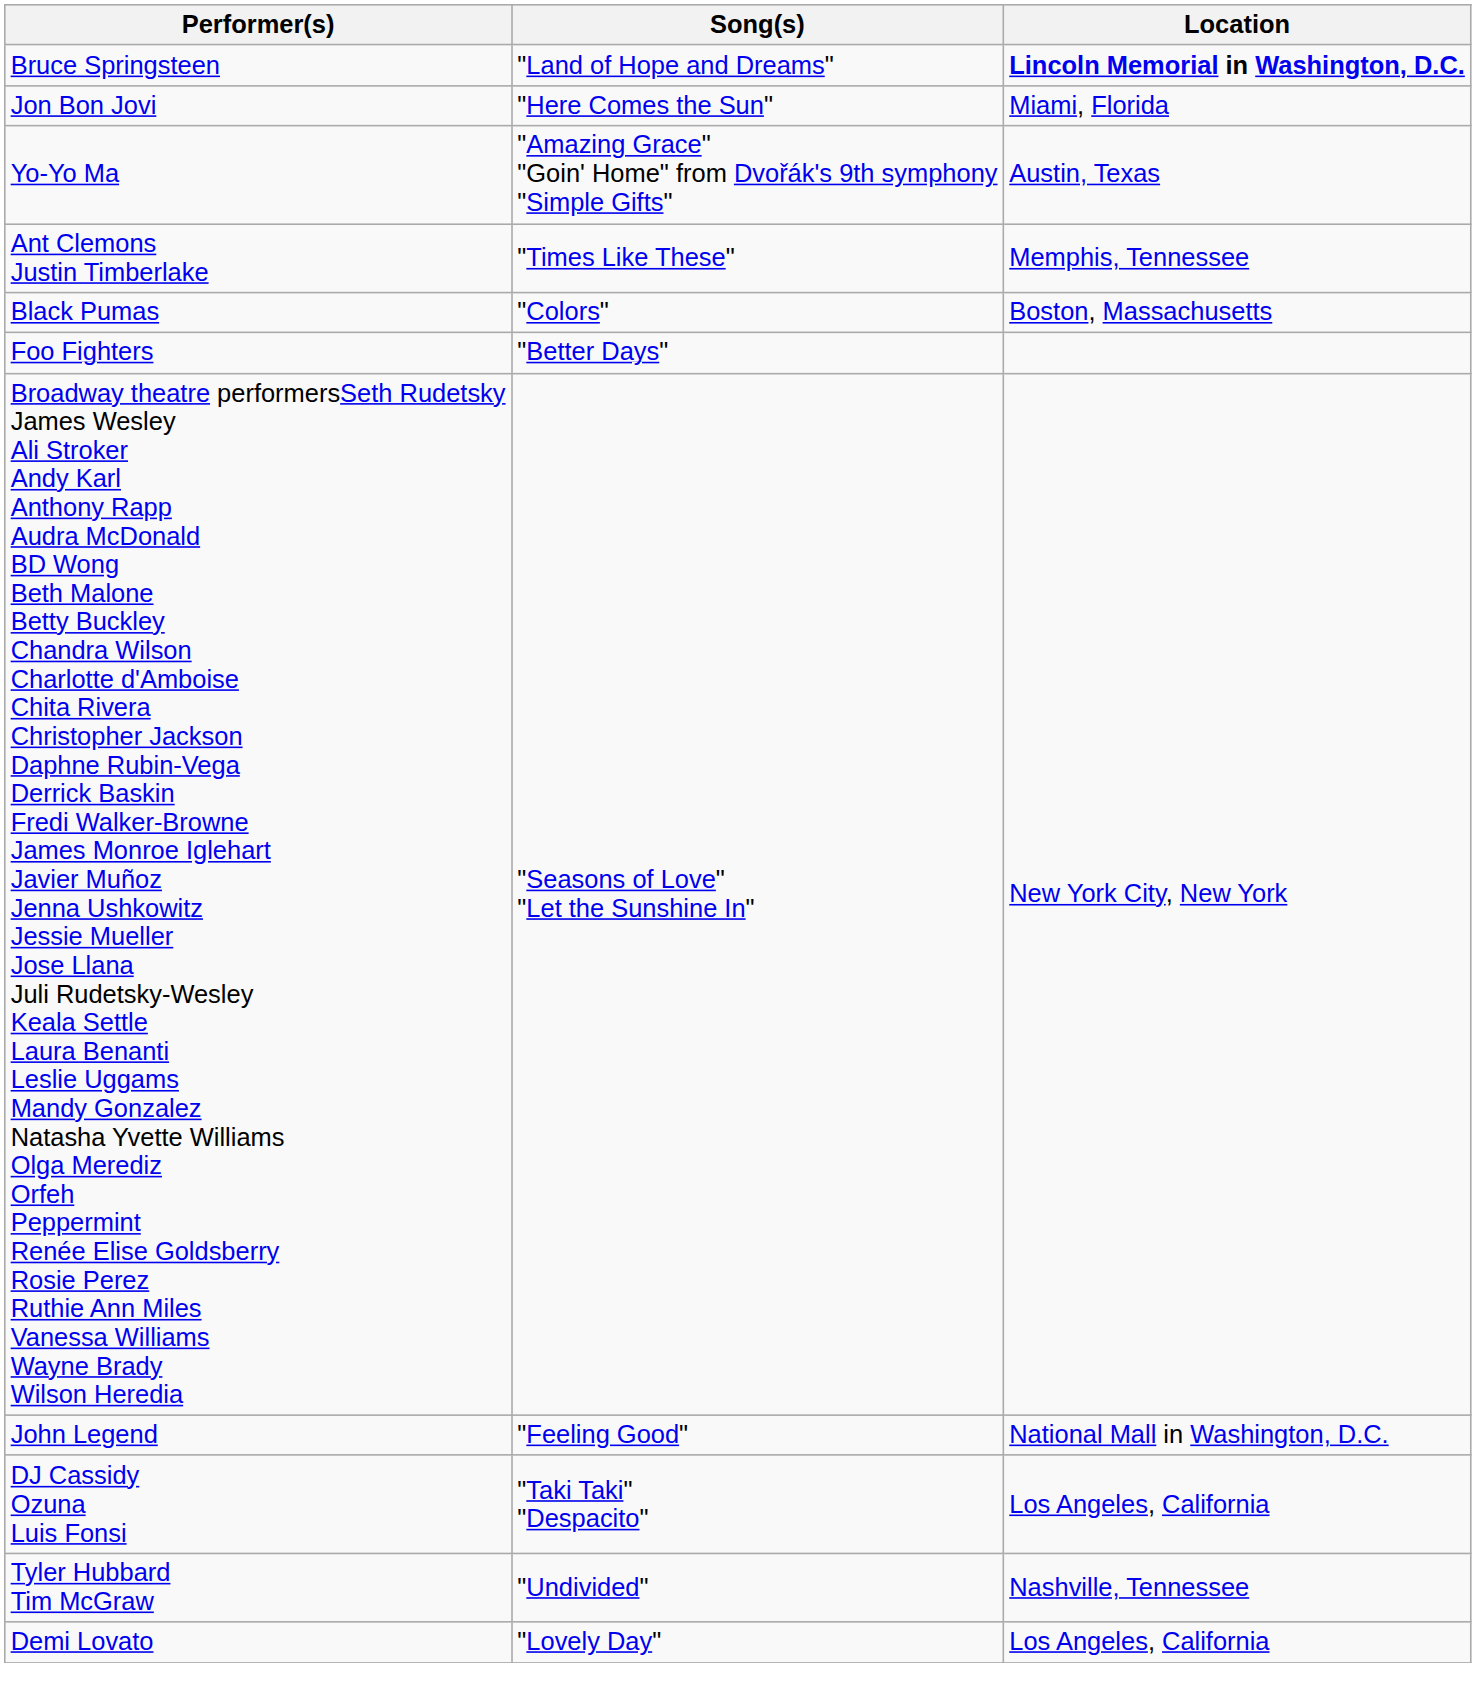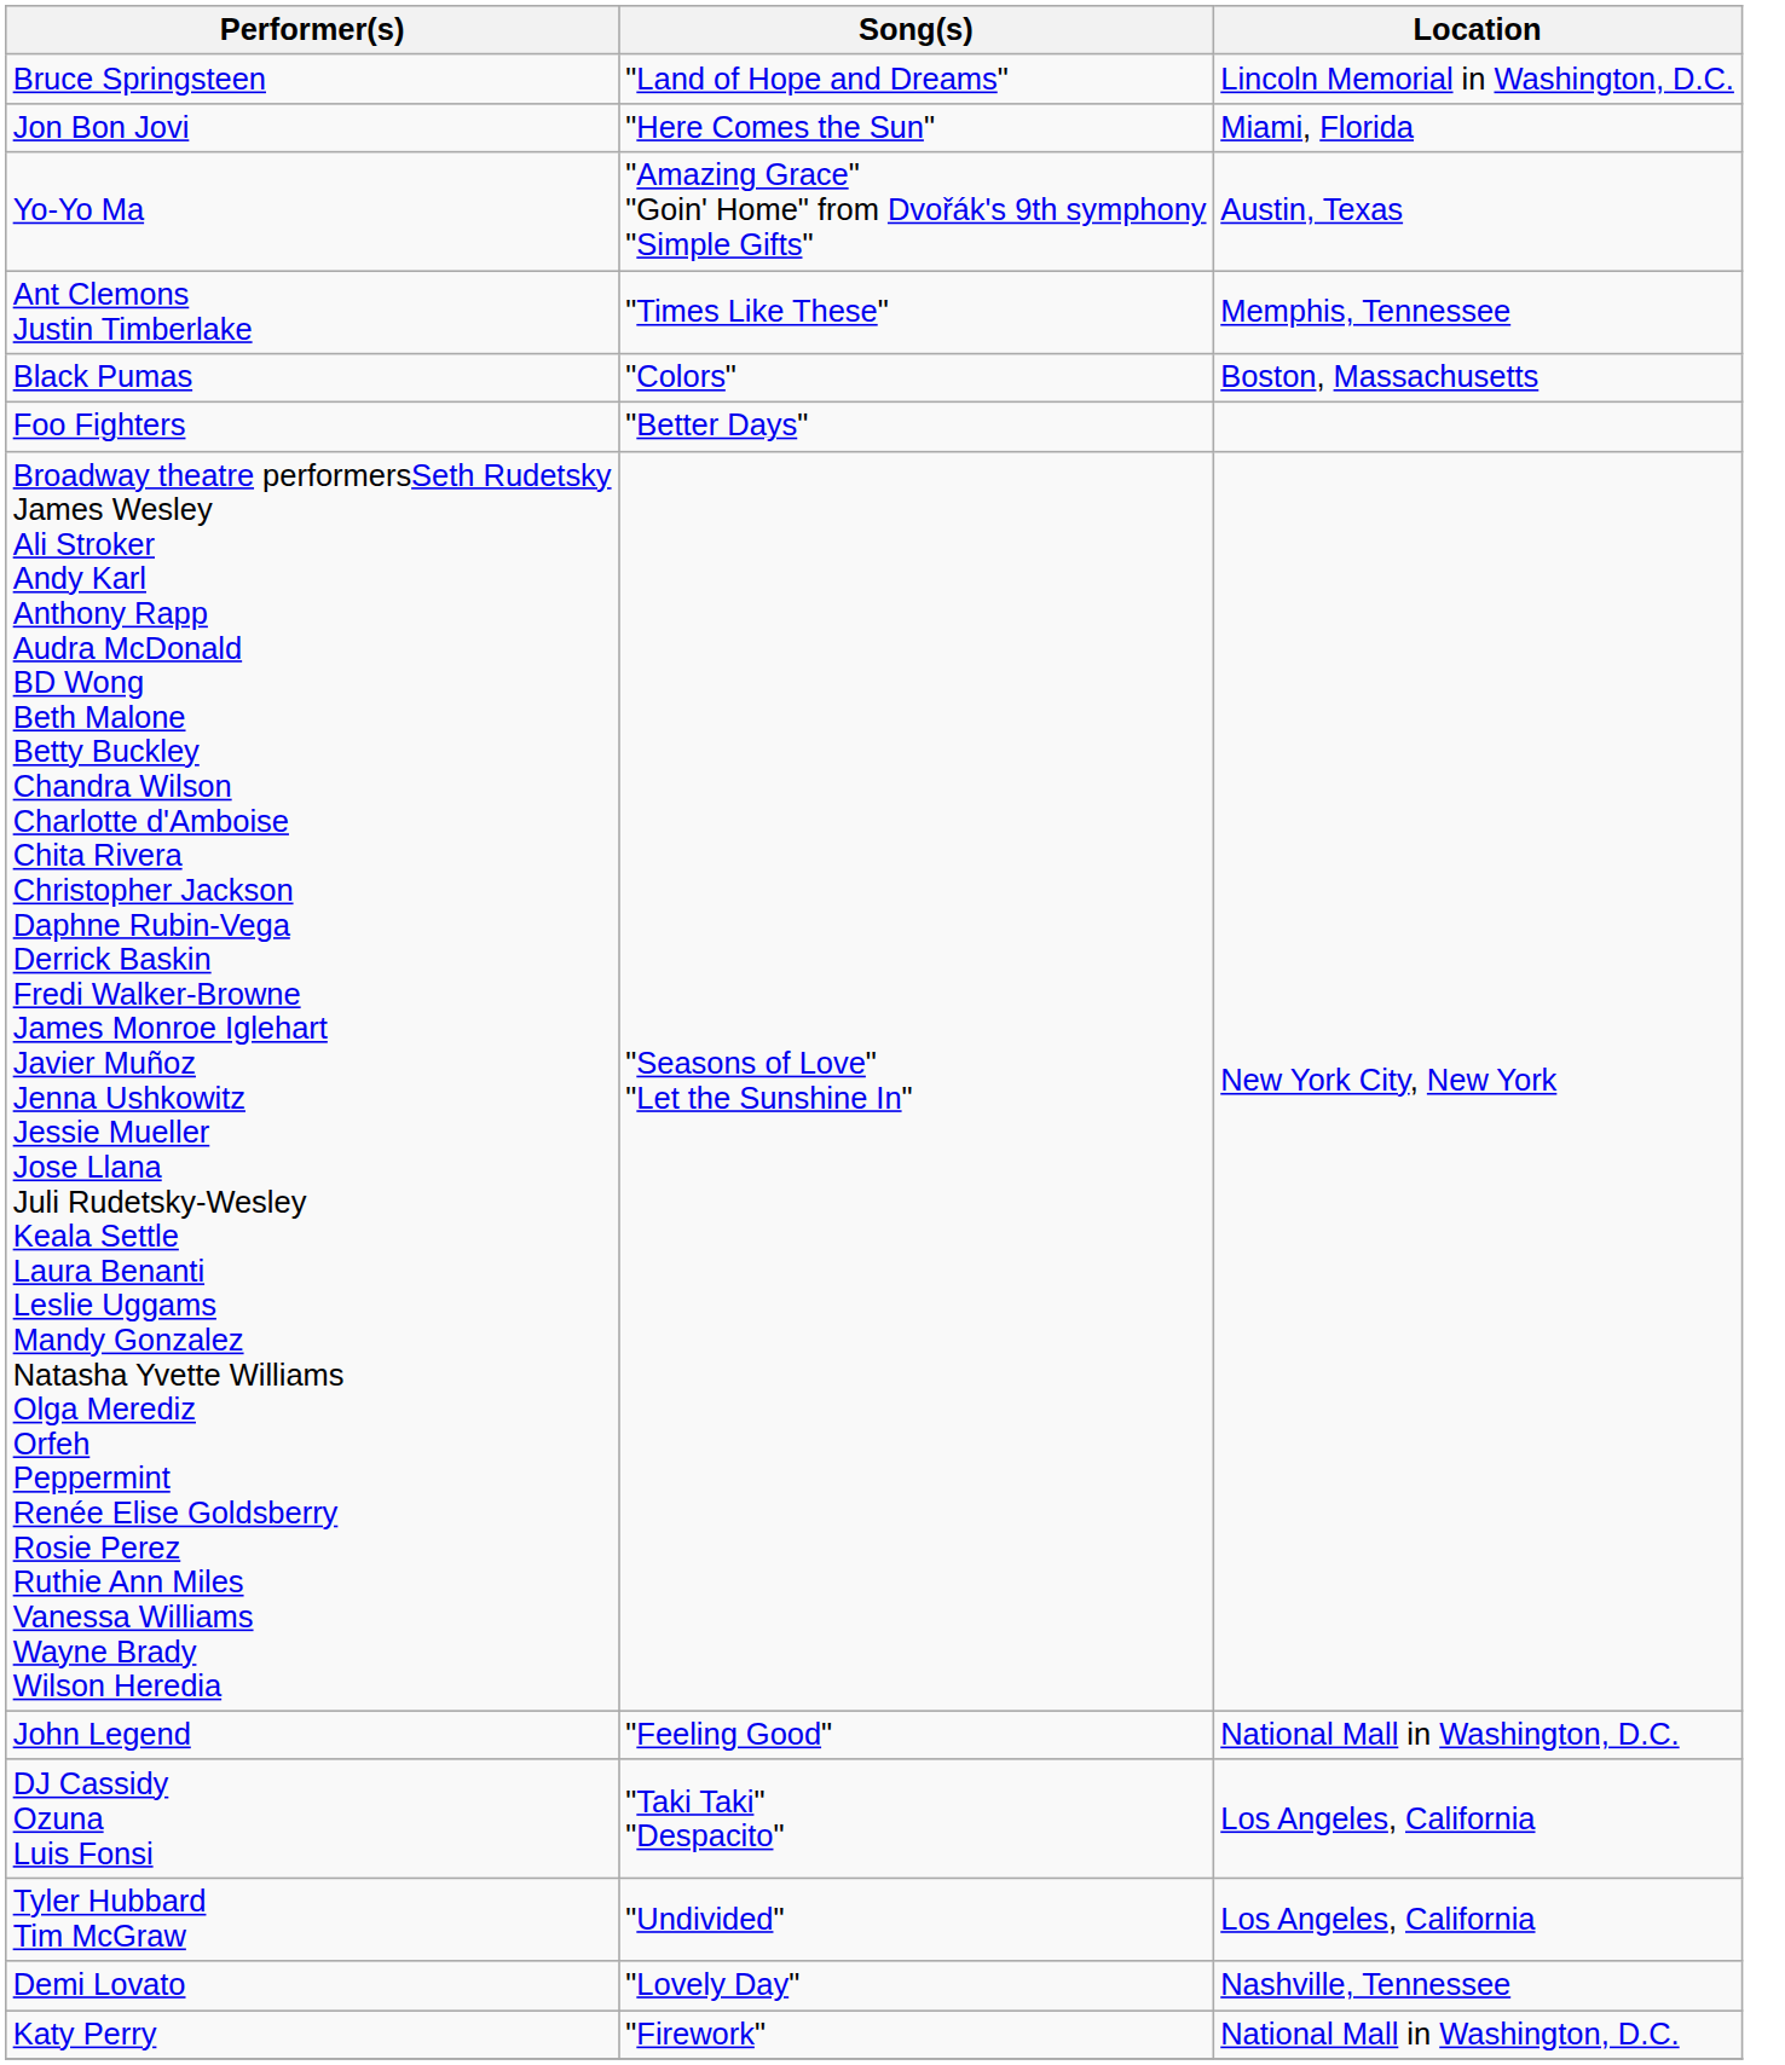Bruce Springsteen | Location: bold -> normal
Tyler Hubbard Tim McGraw | Location: Nashville, Tennessee -> Los Angeles, California
Demi Lovato | Location: Los Angeles, California -> Nashville, Tennessee
+ row: Katy Perry | "Firework" | National Mall in Washington, D.C.
